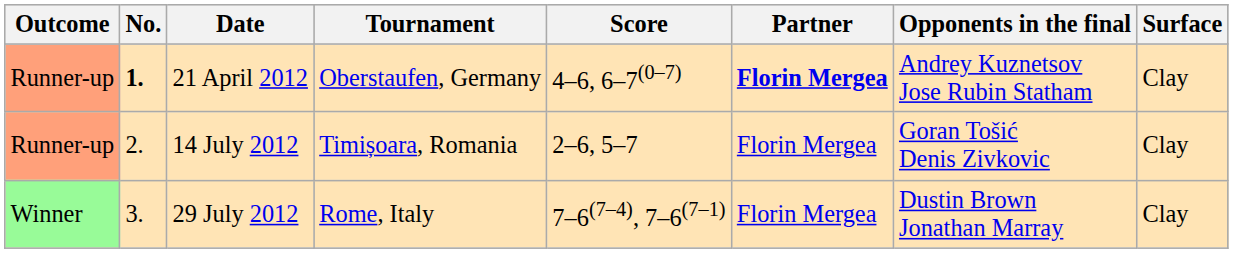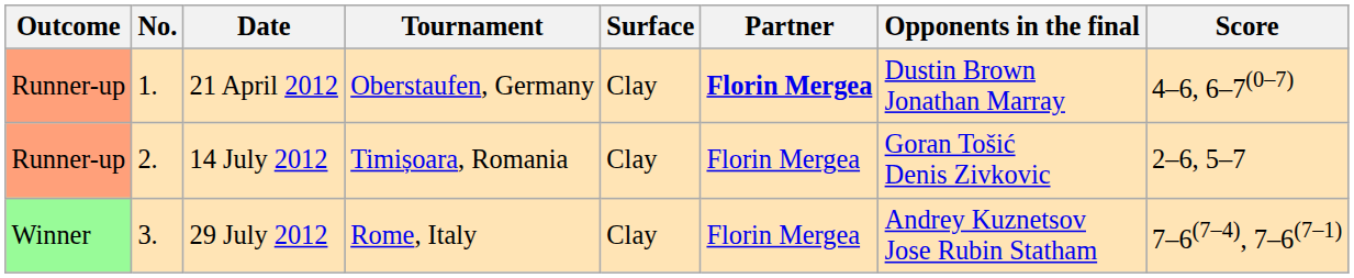columns swapped: Surface <-> Score
21 April 2012 | No.: bold -> normal
21 April 2012 | Opponents in the final: Andrey Kuznetsov Jose Rubin Statham -> Dustin Brown Jonathan Marray
29 July 2012 | Opponents in the final: Dustin Brown Jonathan Marray -> Andrey Kuznetsov Jose Rubin Statham
